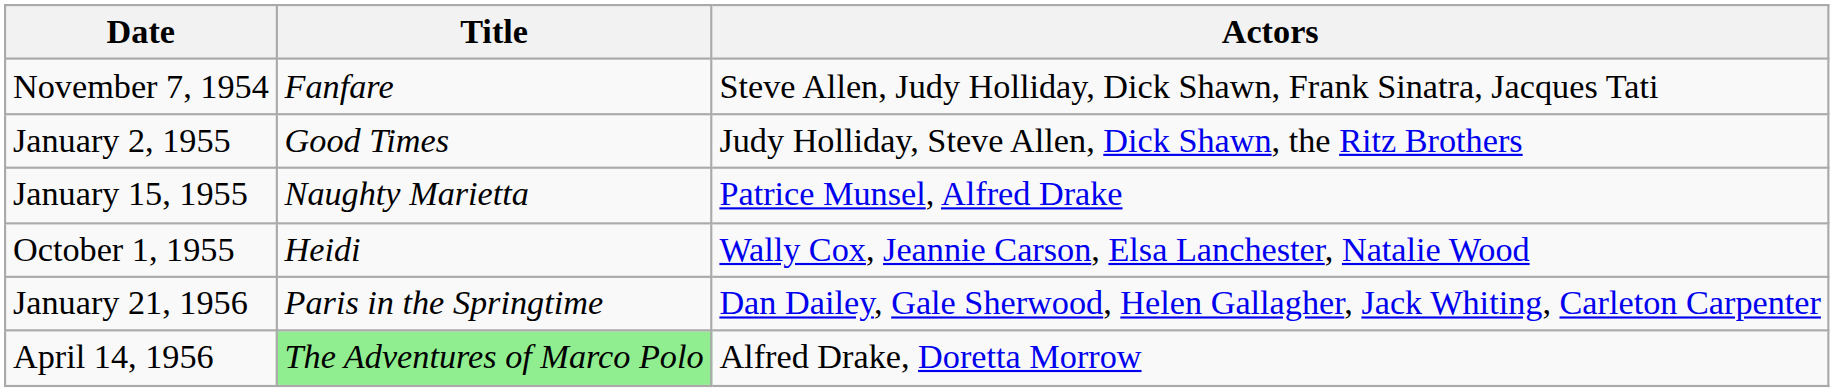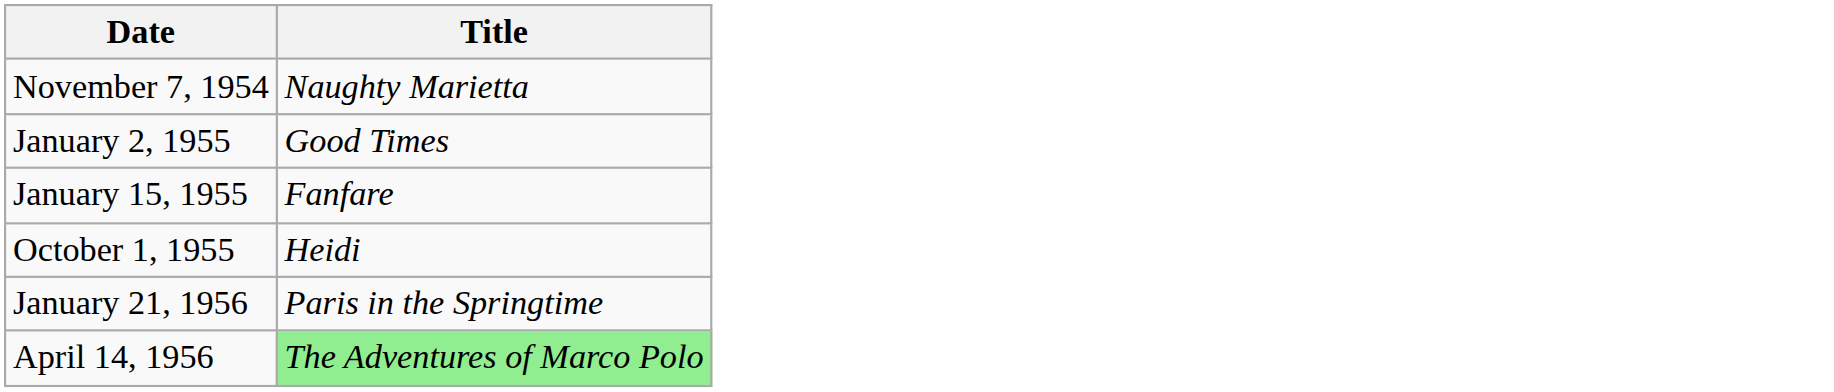- column: Actors | Steve Allen, Judy Holliday, Dick Shawn, Frank Sinatra, Jacques Tati | Judy Holliday, Steve Allen, Dick Shawn, the Ritz Brothers | Patrice Munsel, Alfred Drake | Wally Cox, Jeannie Carson, Elsa Lanchester, Natalie Wood | Dan Dailey, Gale Sherwood, Helen Gallagher, Jack Whiting, Carleton Carpenter | Alfred Drake, Doretta Morrow
November 7, 1954 | Title: Fanfare -> Naughty Marietta
January 15, 1955 | Title: Naughty Marietta -> Fanfare
